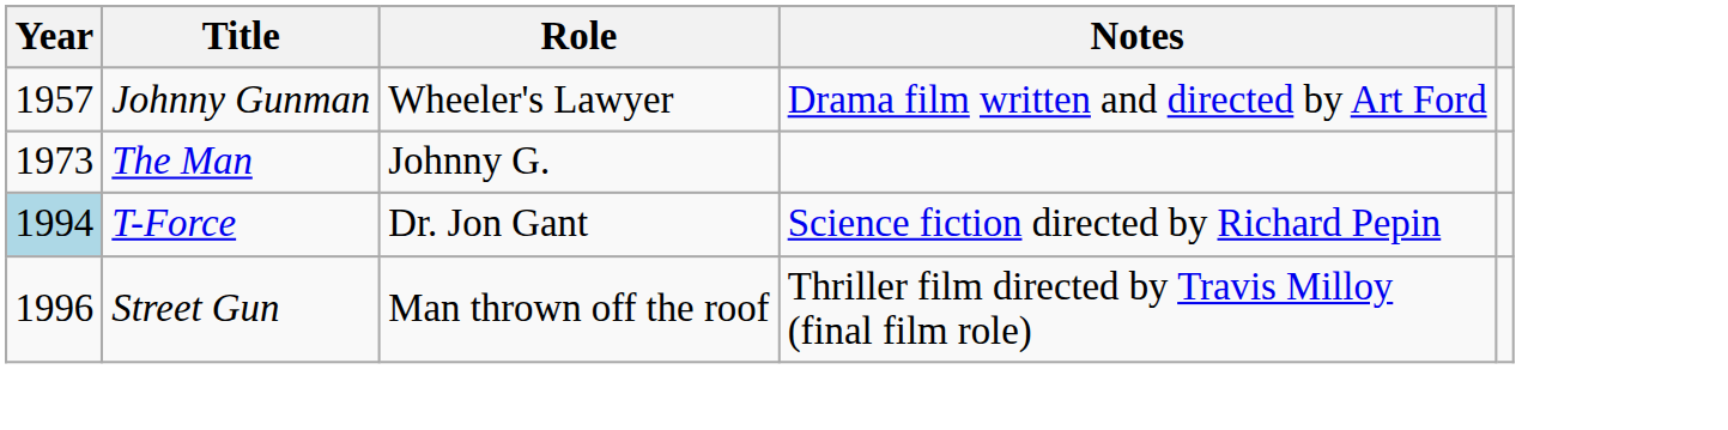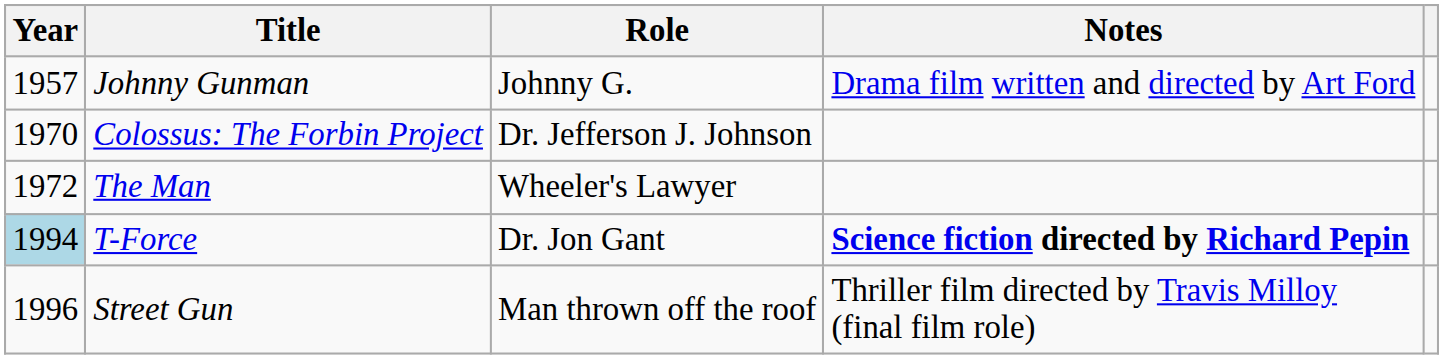Johnny Gunman | Role: Wheeler's Lawyer -> Johnny G.
+ row: 1970 | Colossus: The Forbin Project | Dr. Jefferson J. Johnson
The Man | Year: 1973 -> 1972
The Man | Role: Johnny G. -> Wheeler's Lawyer
T-Force | Notes: normal -> bold
